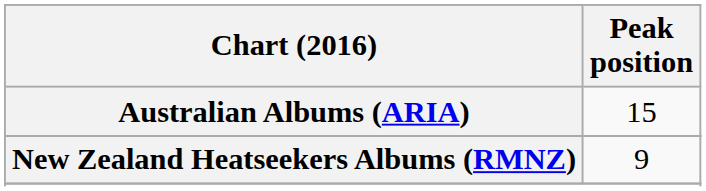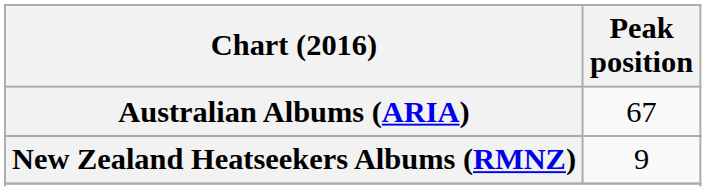Australian Albums (ARIA) | Peak position: 15 -> 67
